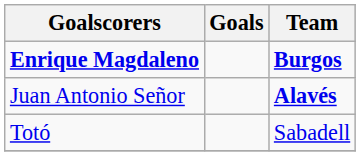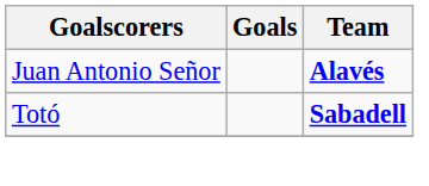- row: Enrique Magdaleno | Burgos
Totó | Team: normal -> bold
